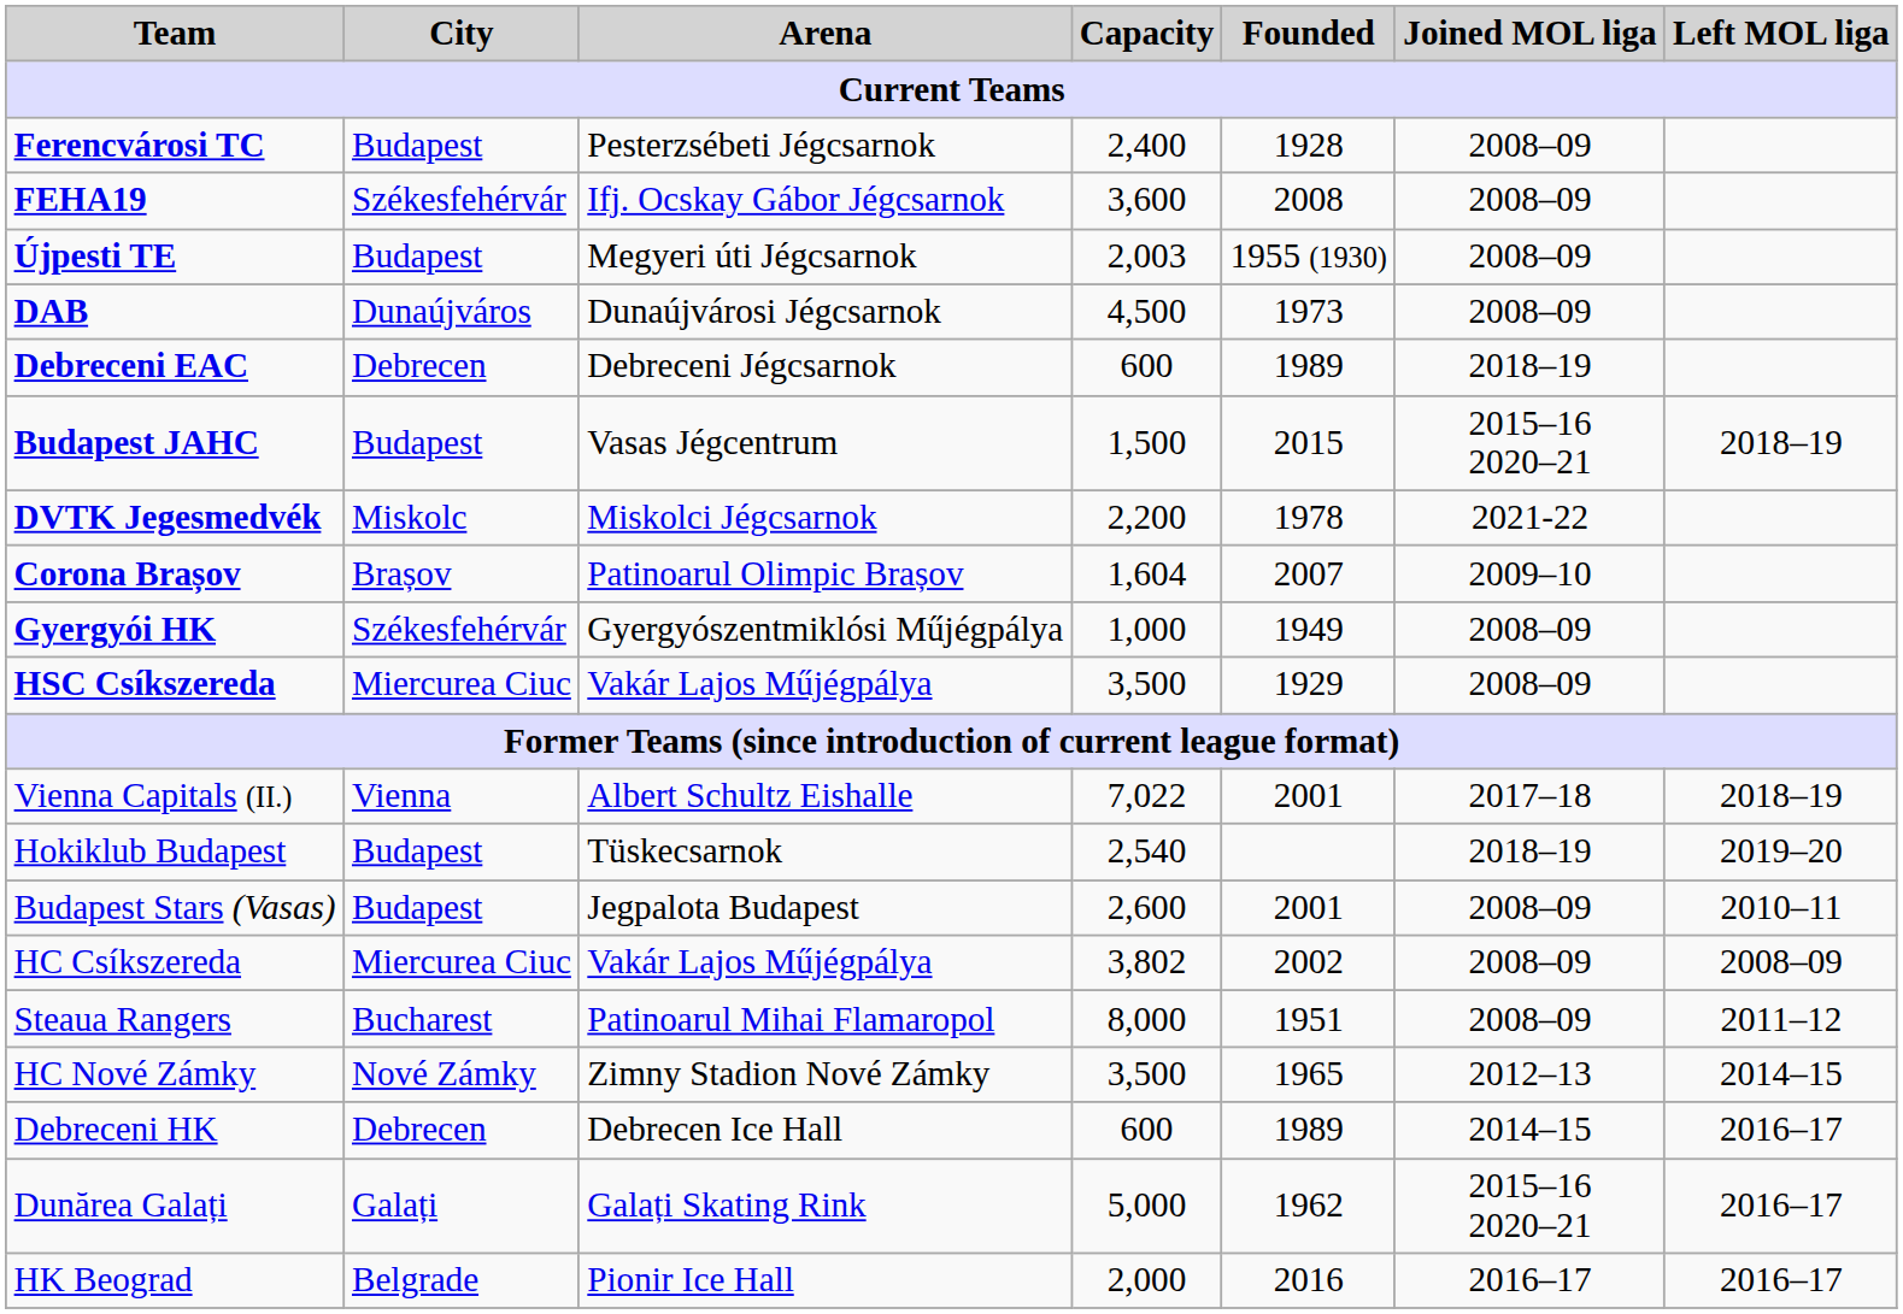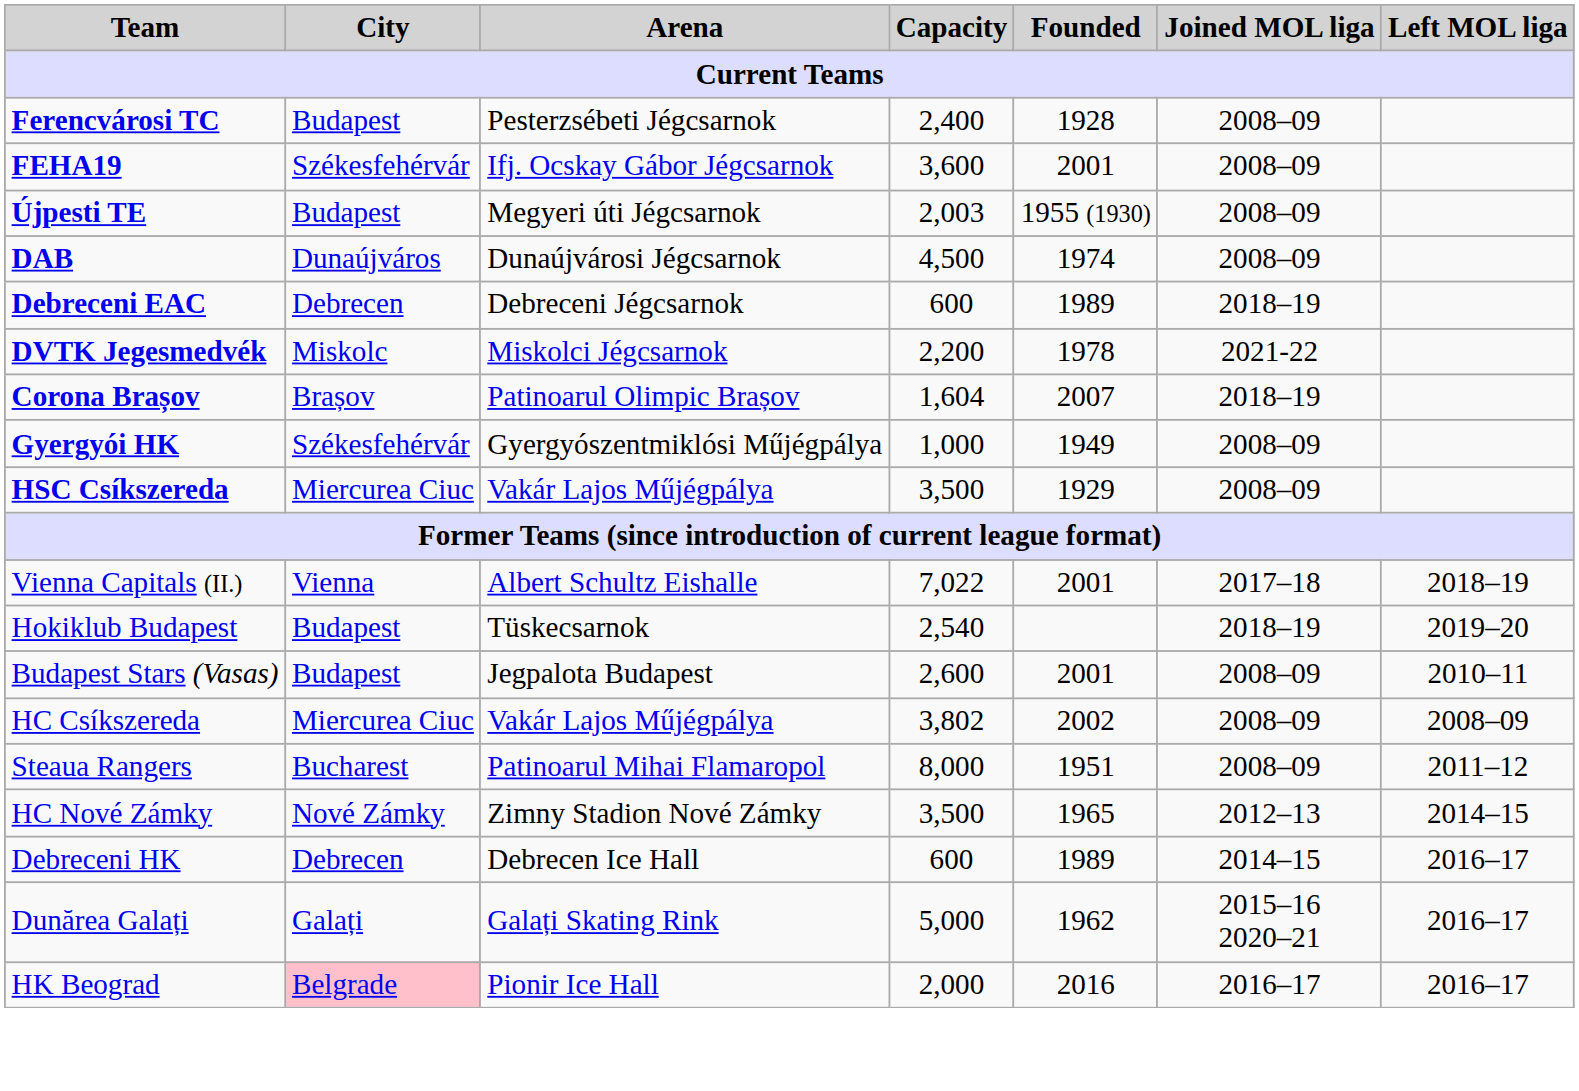FEHA19 | Founded: 2008 -> 2001
DAB | Founded: 1973 -> 1974
- row: Budapest JAHC | Budapest | Vasas Jégcentrum | 1,500 | 2015 | 2015–16 2020–21 | 2018–19
Corona Brașov | Joined MOL liga: 2009–10 -> 2018–19
HK Beograd | City: no background -> pink background
